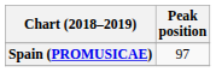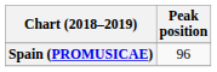Spain (PROMUSICAE) | Peak position: 97 -> 96
